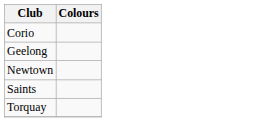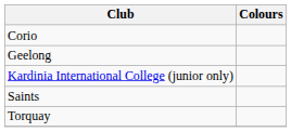+ row: Kardinia International College (junior only)
- row: Newtown
